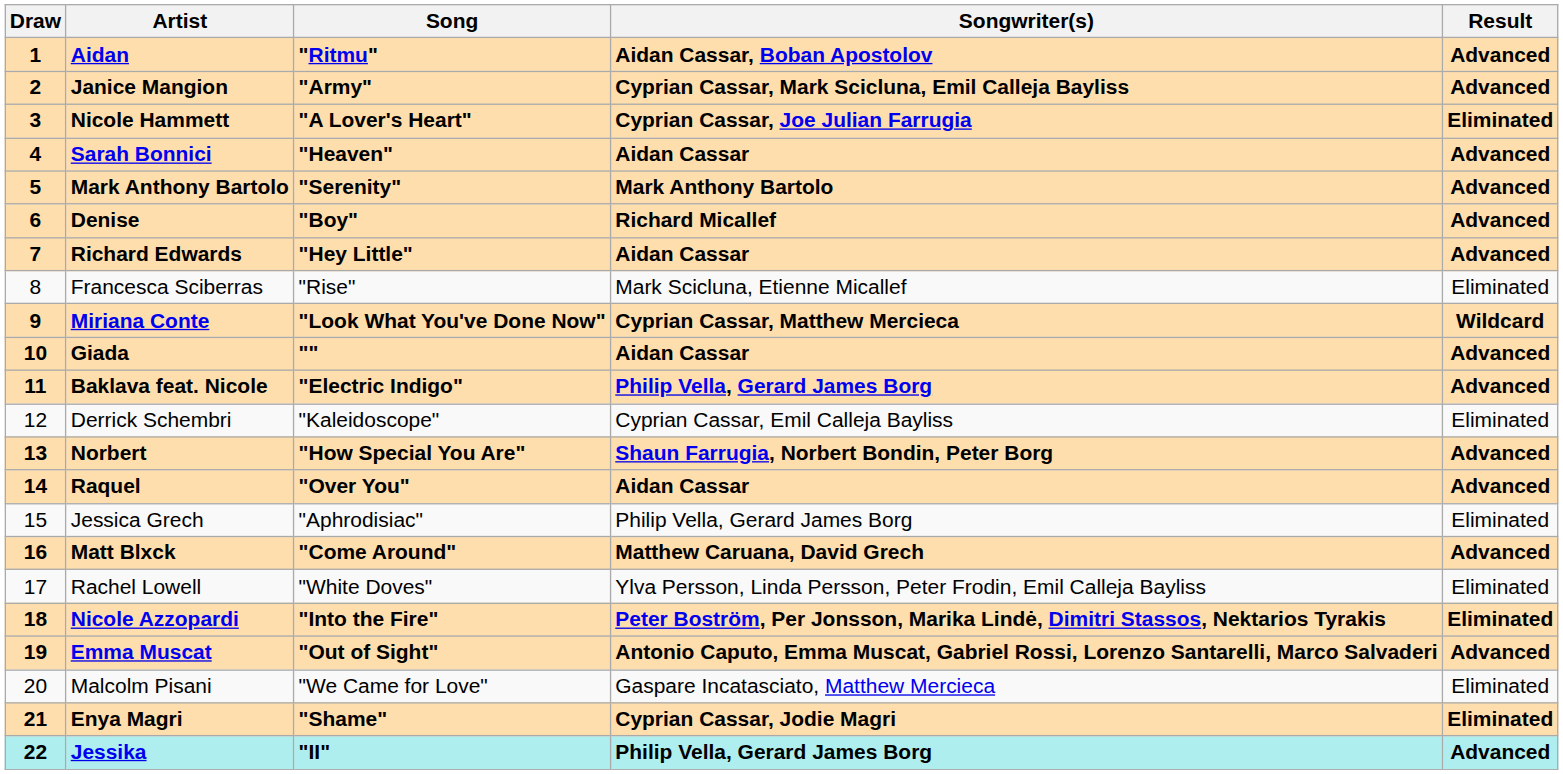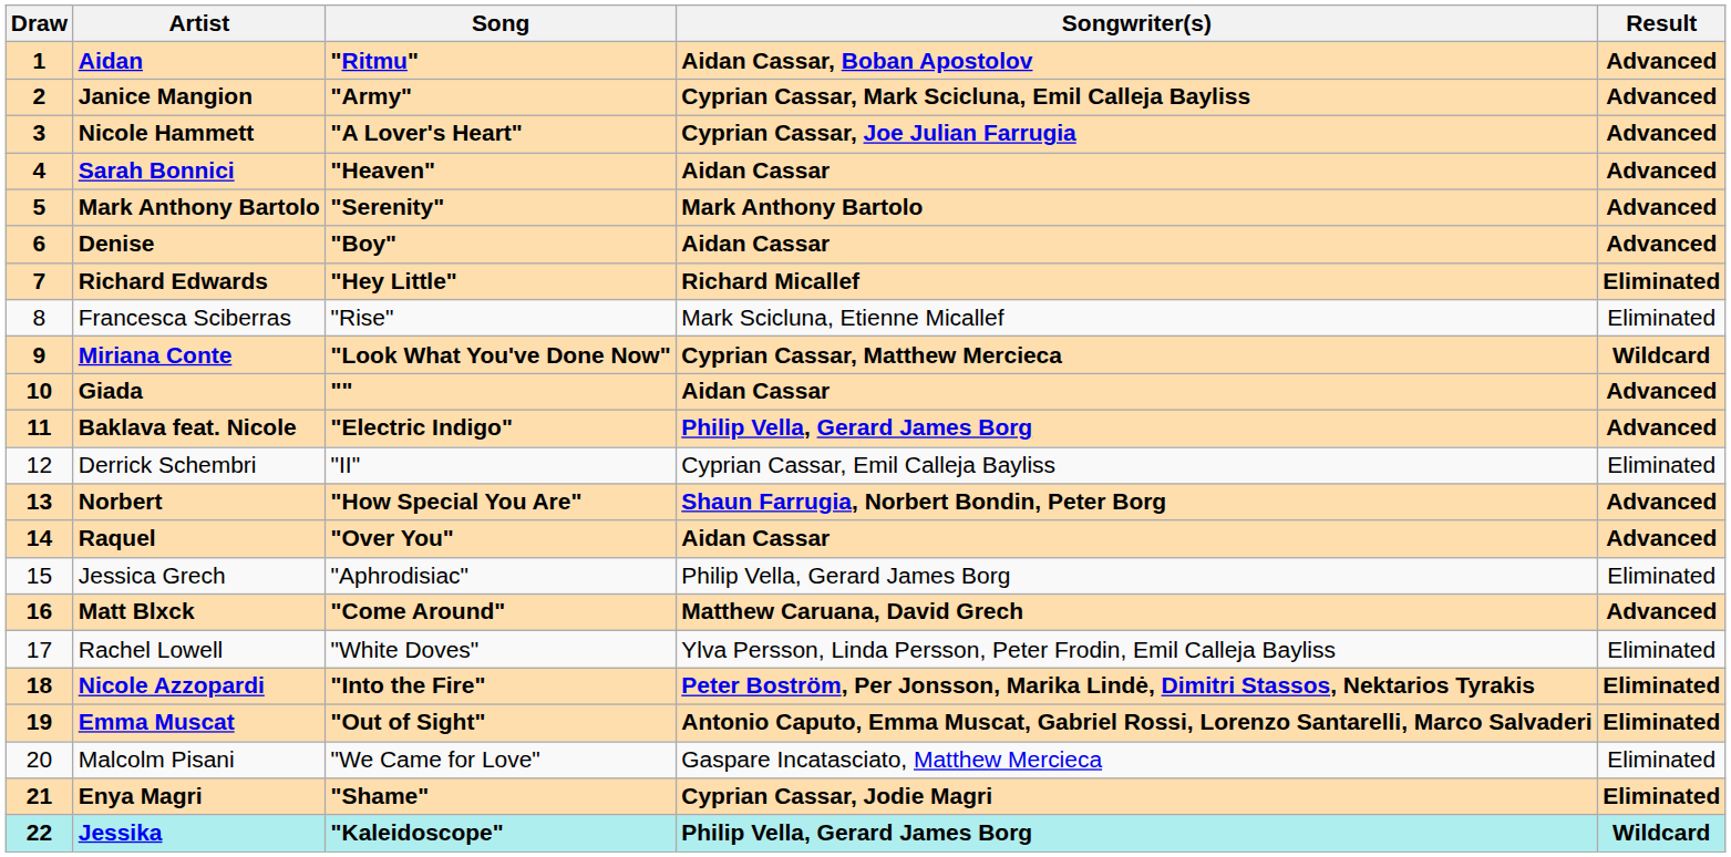Nicole Hammett | Result: Eliminated -> Advanced
Denise | Songwriter(s): Richard Micallef -> Aidan Cassar
Richard Edwards | Songwriter(s): Aidan Cassar -> Richard Micallef
Richard Edwards | Result: Advanced -> Eliminated
Derrick Schembri | Song: "Kaleidoscope" -> "II"
Emma Muscat | Result: Advanced -> Eliminated
Jessika | Song: "II" -> "Kaleidoscope"
Jessika | Result: Advanced -> Wildcard
